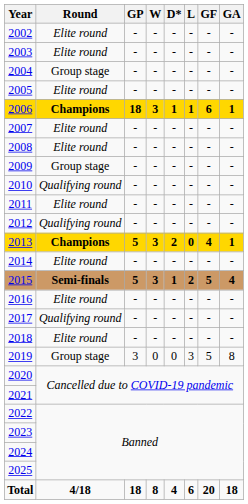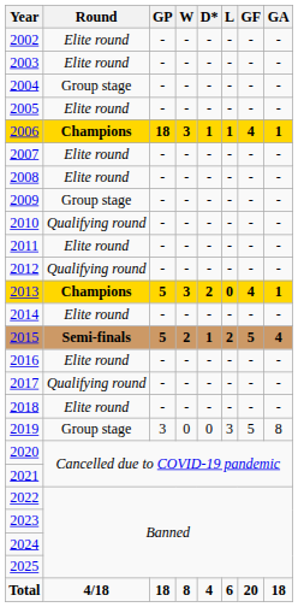2006 | GF: 6 -> 4
2015 | W: 3 -> 2
